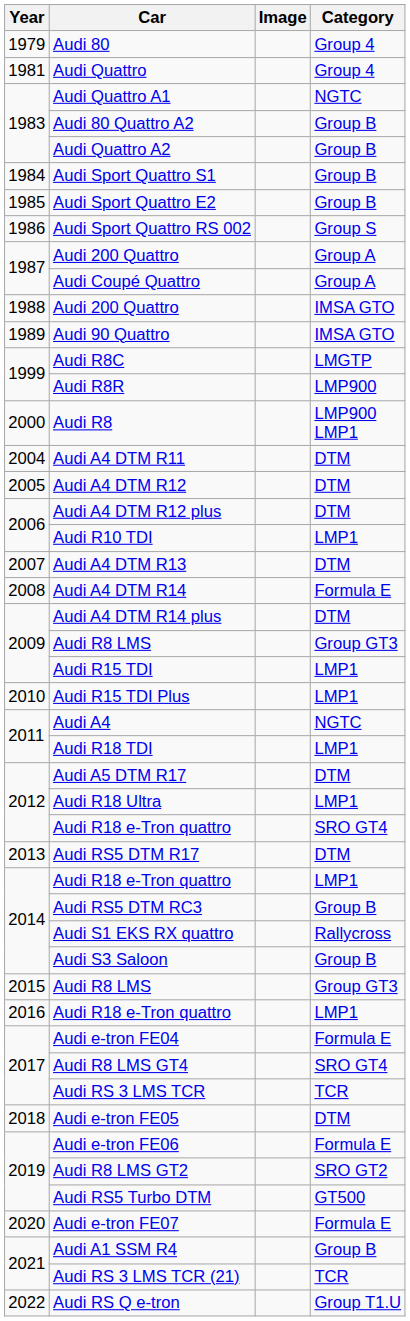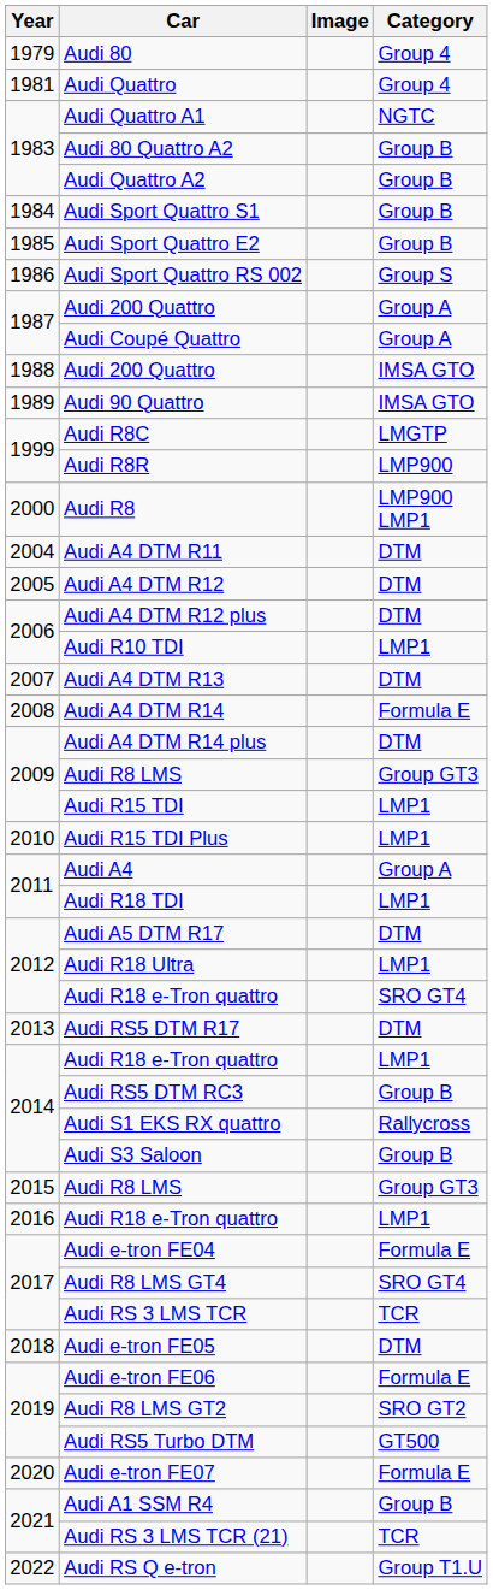Audi A4 | Category: NGTC -> Group A
